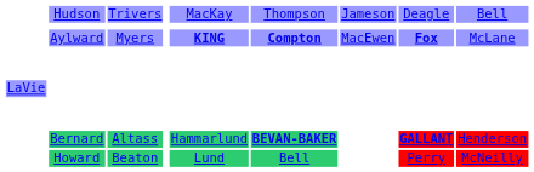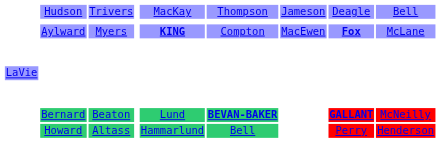Aylward | column 6: bold -> normal
Bernard | column 3: Altass -> Beaton
Bernard | column 5: Hammarlund -> Lund
Bernard | column 9: Henderson -> McNeilly
Howard | column 3: Beaton -> Altass
Howard | column 5: Lund -> Hammarlund
Howard | column 9: McNeilly -> Henderson
